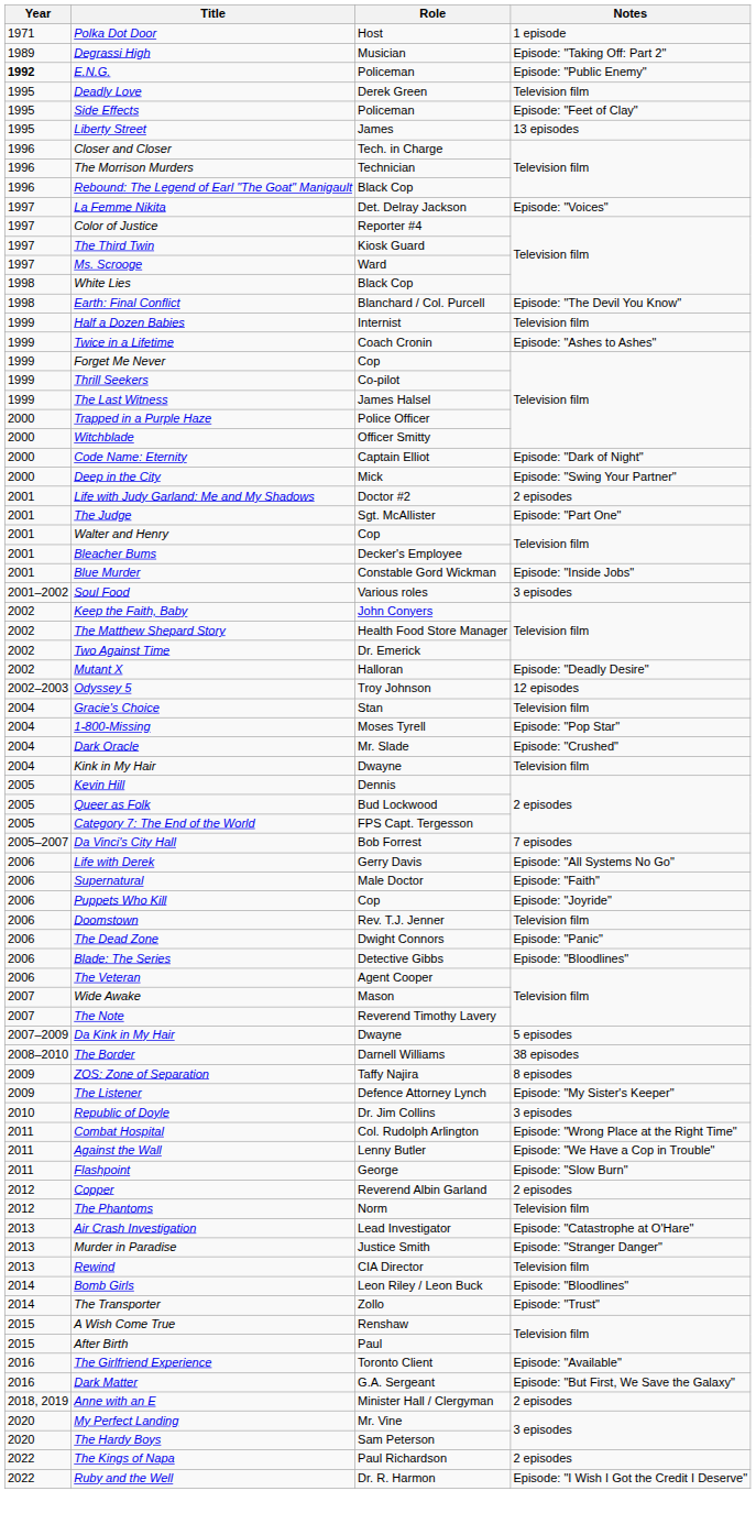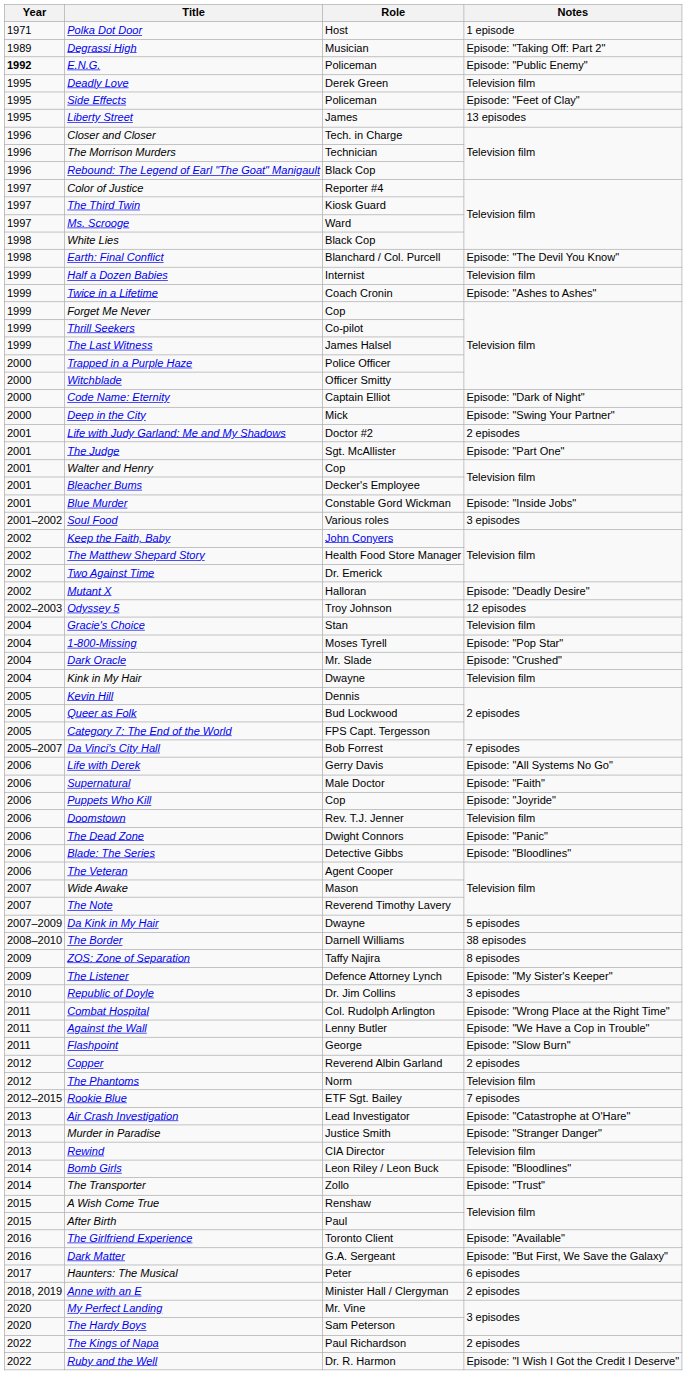- row: 1997 | La Femme Nikita | Det. Delray Jackson | Episode: "Voices"
+ row: 2012–2015 | Rookie Blue | ETF Sgt. Bailey | 7 episodes
+ row: 2017 | Haunters: The Musical | Peter | 6 episodes
